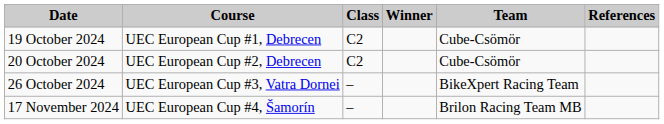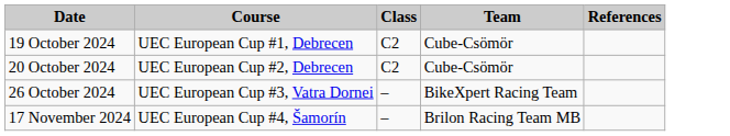- column: Winner
